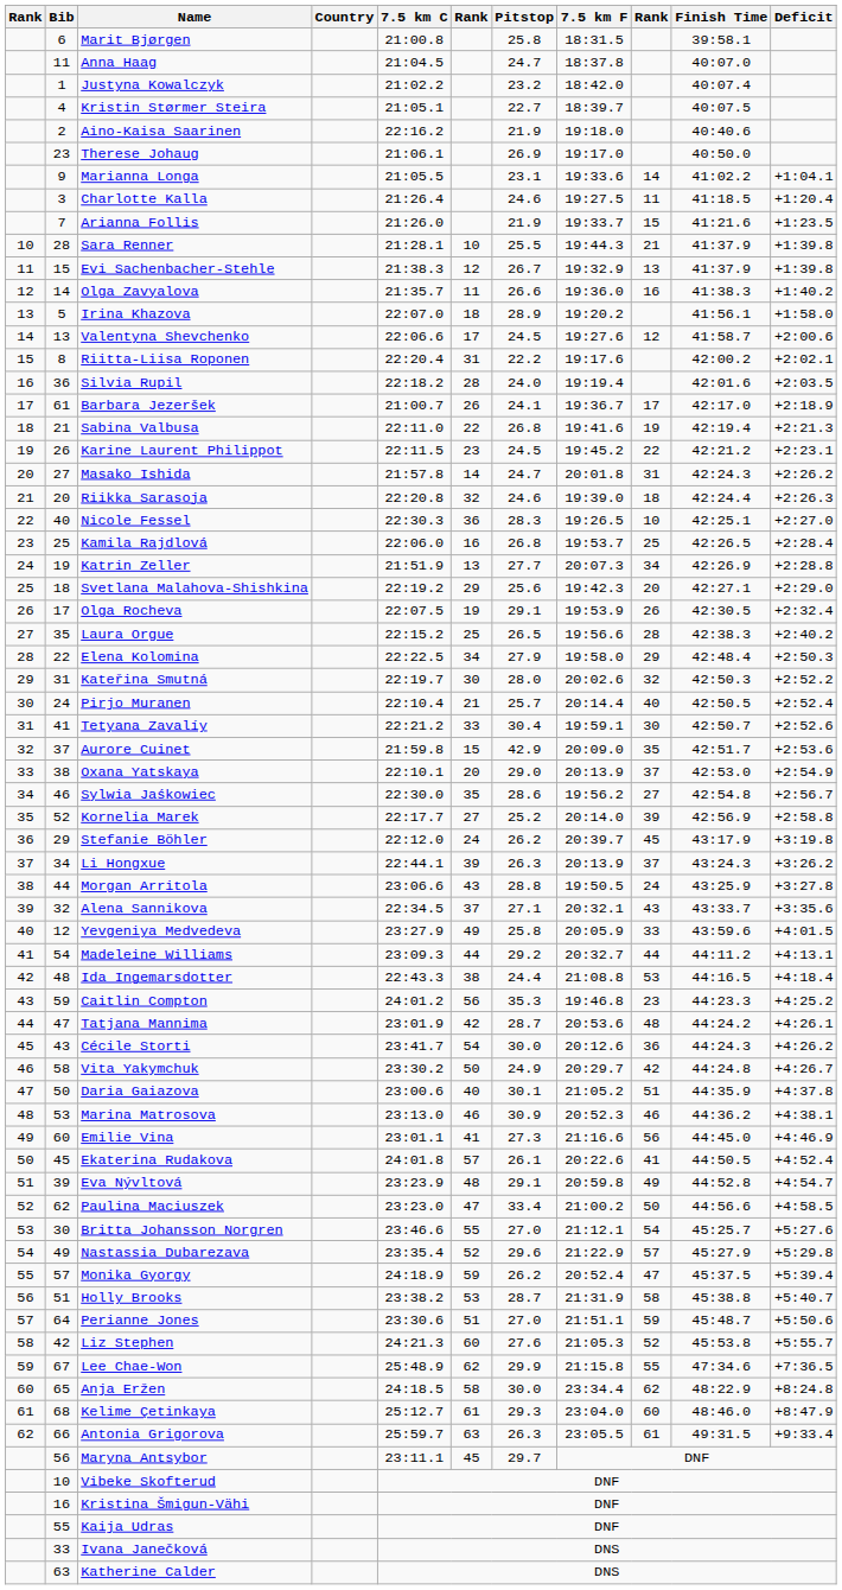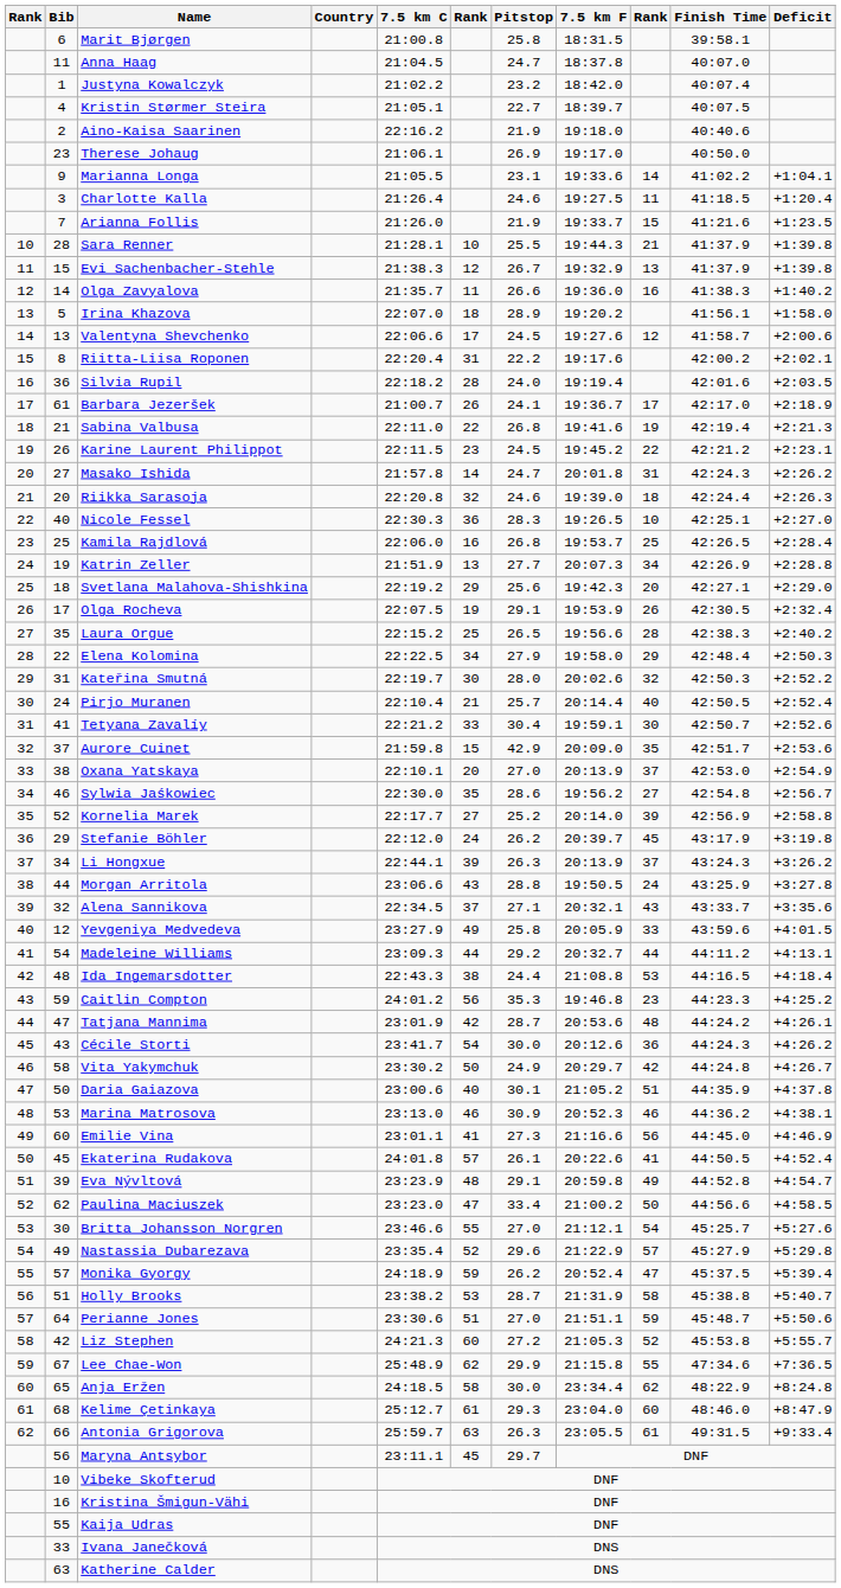Oxana Yatskaya | Pitstop: 29.0 -> 27.0
Liz Stephen | Pitstop: 27.6 -> 27.2
